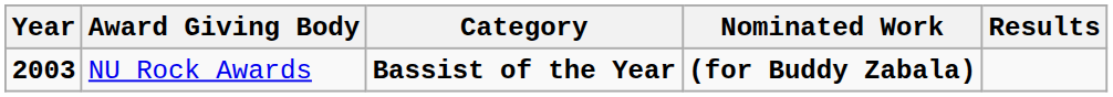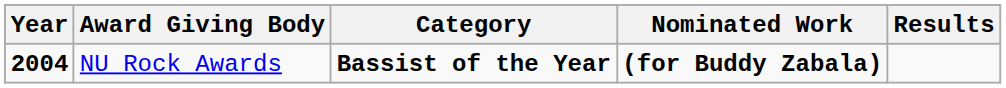NU Rock Awards | Year: 2003 -> 2004
